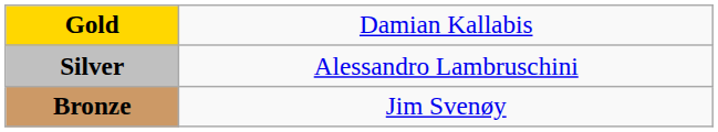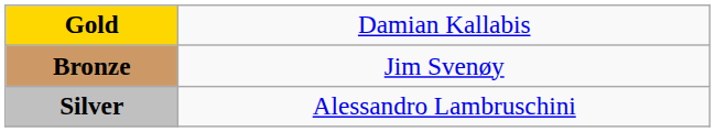rows swapped: Silver <-> Bronze
